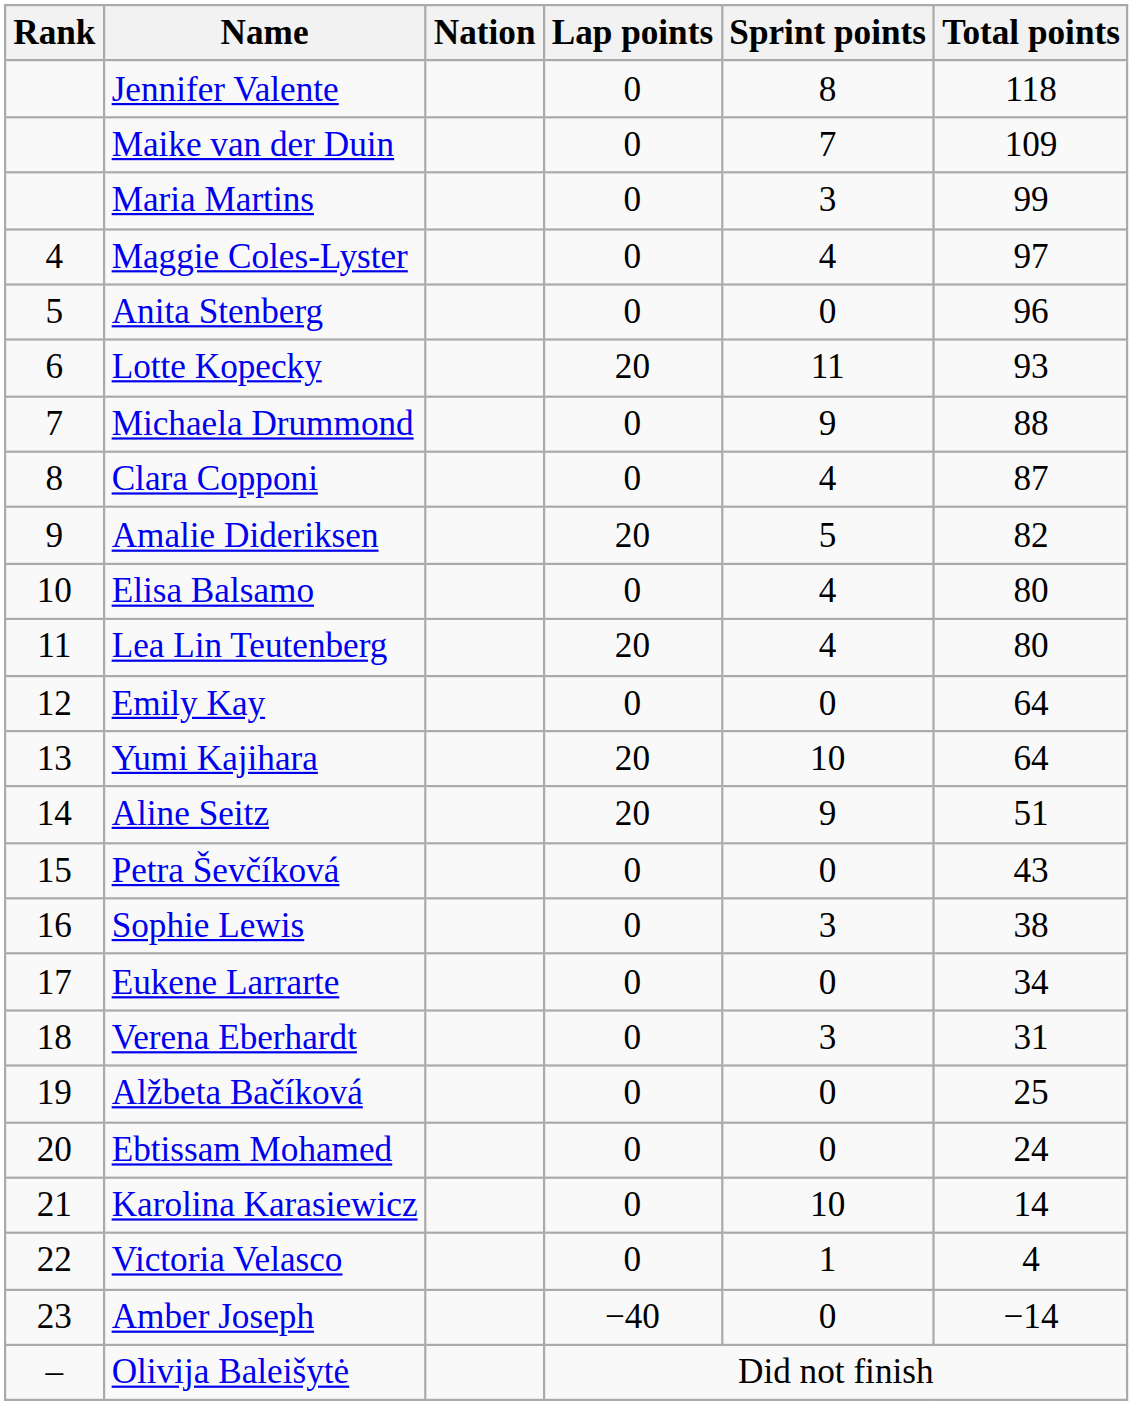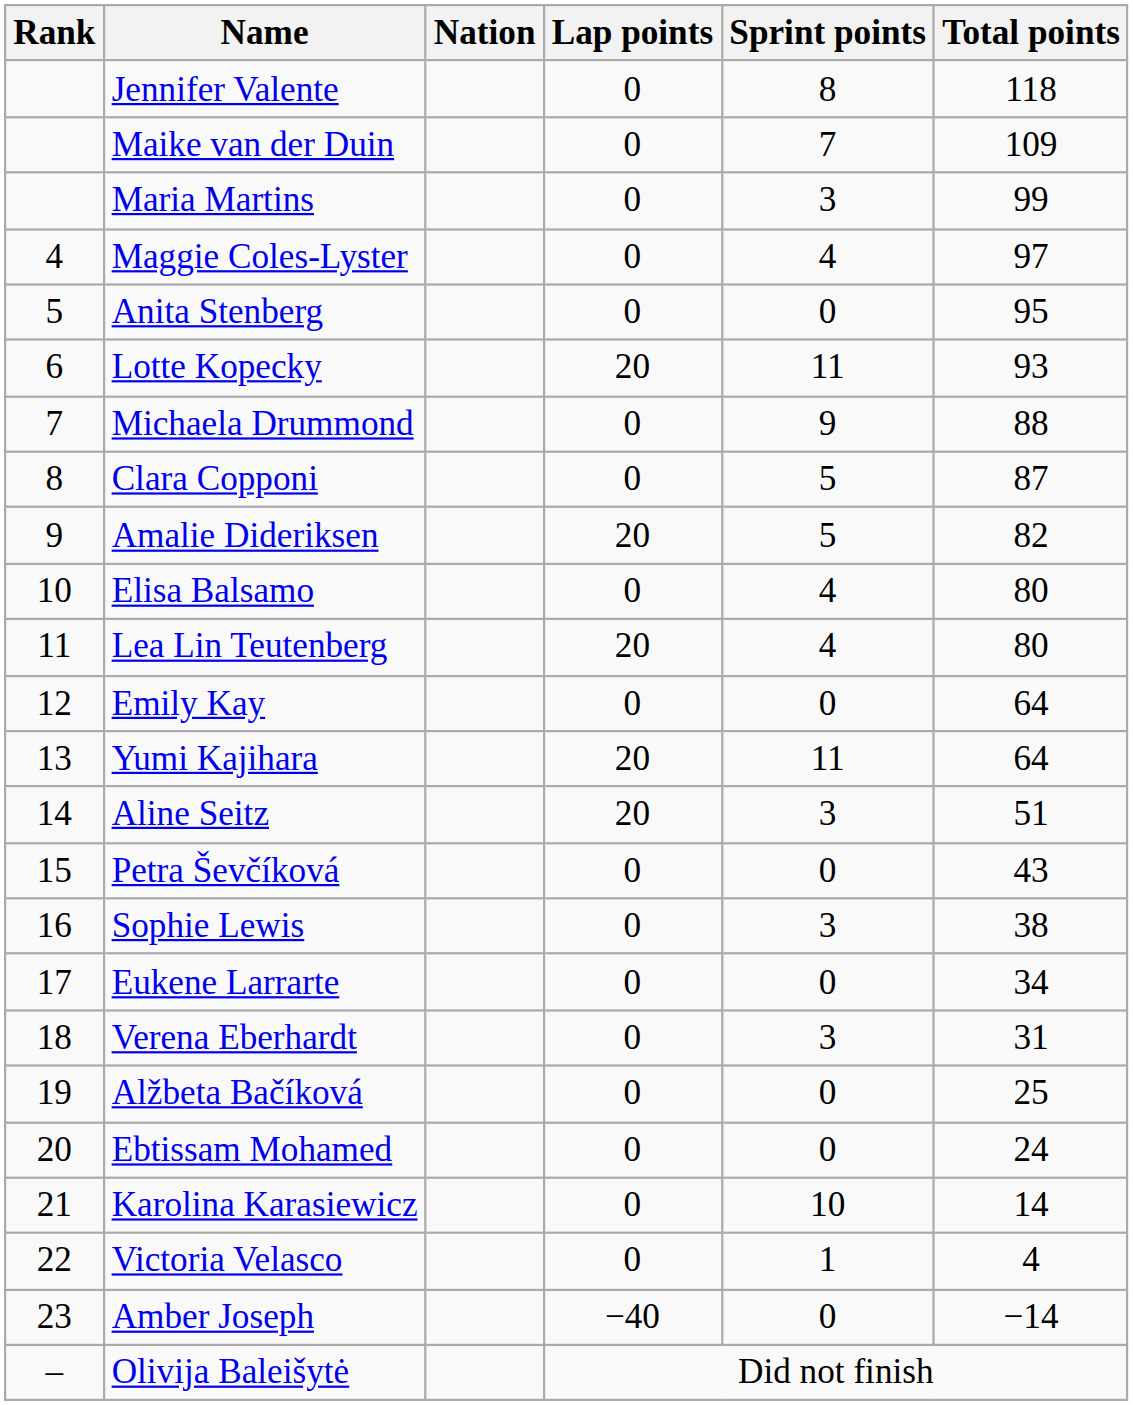Anita Stenberg | Total points: 96 -> 95
Clara Copponi | Sprint points: 4 -> 5
Yumi Kajihara | Sprint points: 10 -> 11
Aline Seitz | Sprint points: 9 -> 3
